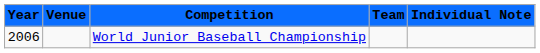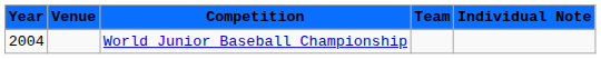World Junior Baseball Championship | Year: 2006 -> 2004
